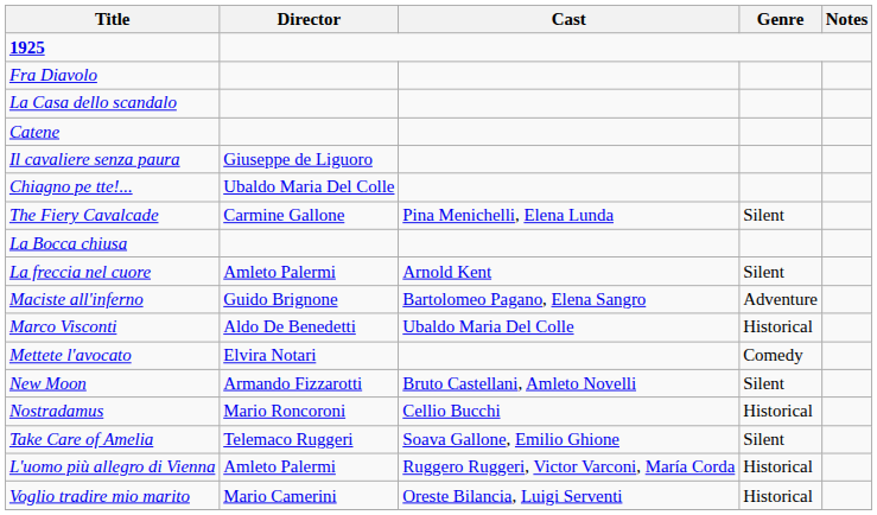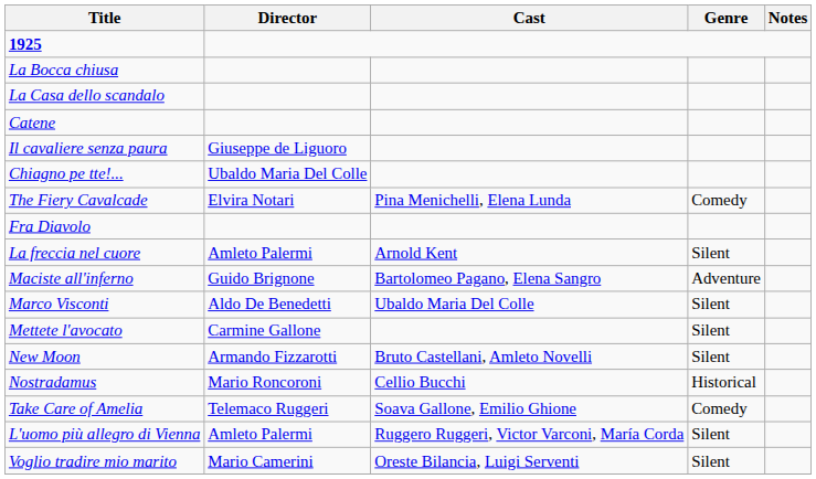rows swapped: La Bocca chiusa <-> Fra Diavolo
The Fiery Cavalcade | Director: Carmine Gallone -> Elvira Notari
The Fiery Cavalcade | Genre: Silent -> Comedy
Marco Visconti | Genre: Historical -> Silent
Mettete l'avocato | Director: Elvira Notari -> Carmine Gallone
Mettete l'avocato | Genre: Comedy -> Silent
Take Care of Amelia | Genre: Silent -> Comedy
L'uomo più allegro di Vienna | Genre: Historical -> Silent
Voglio tradire mio marito | Genre: Historical -> Silent
